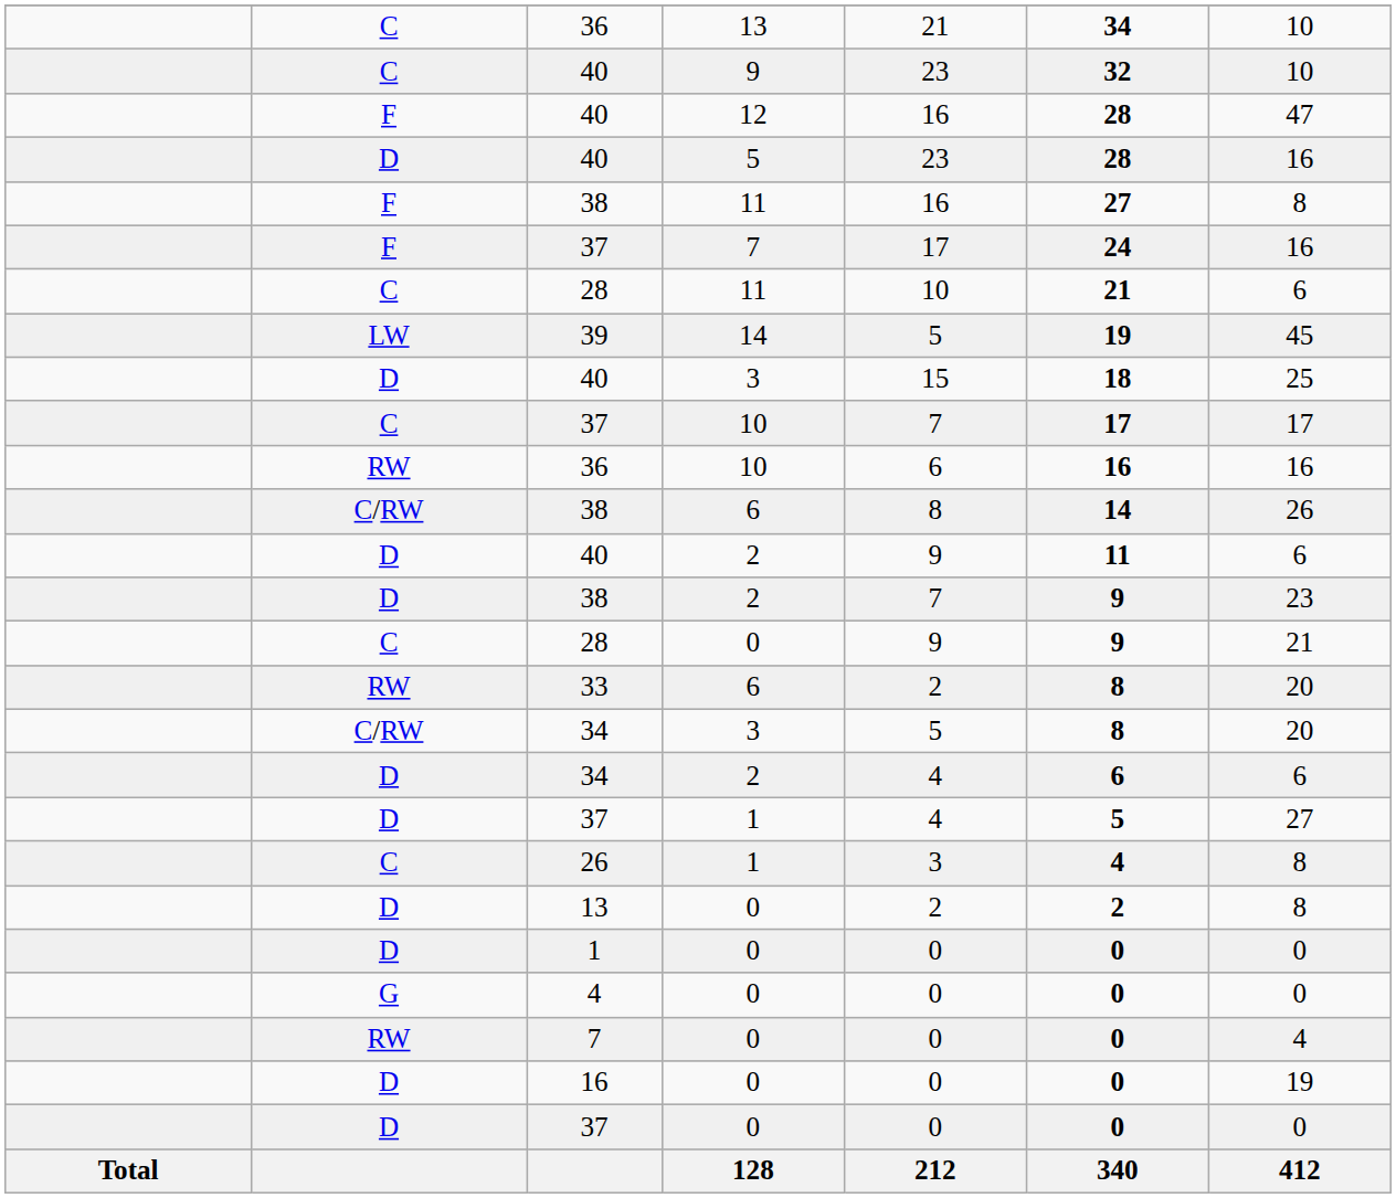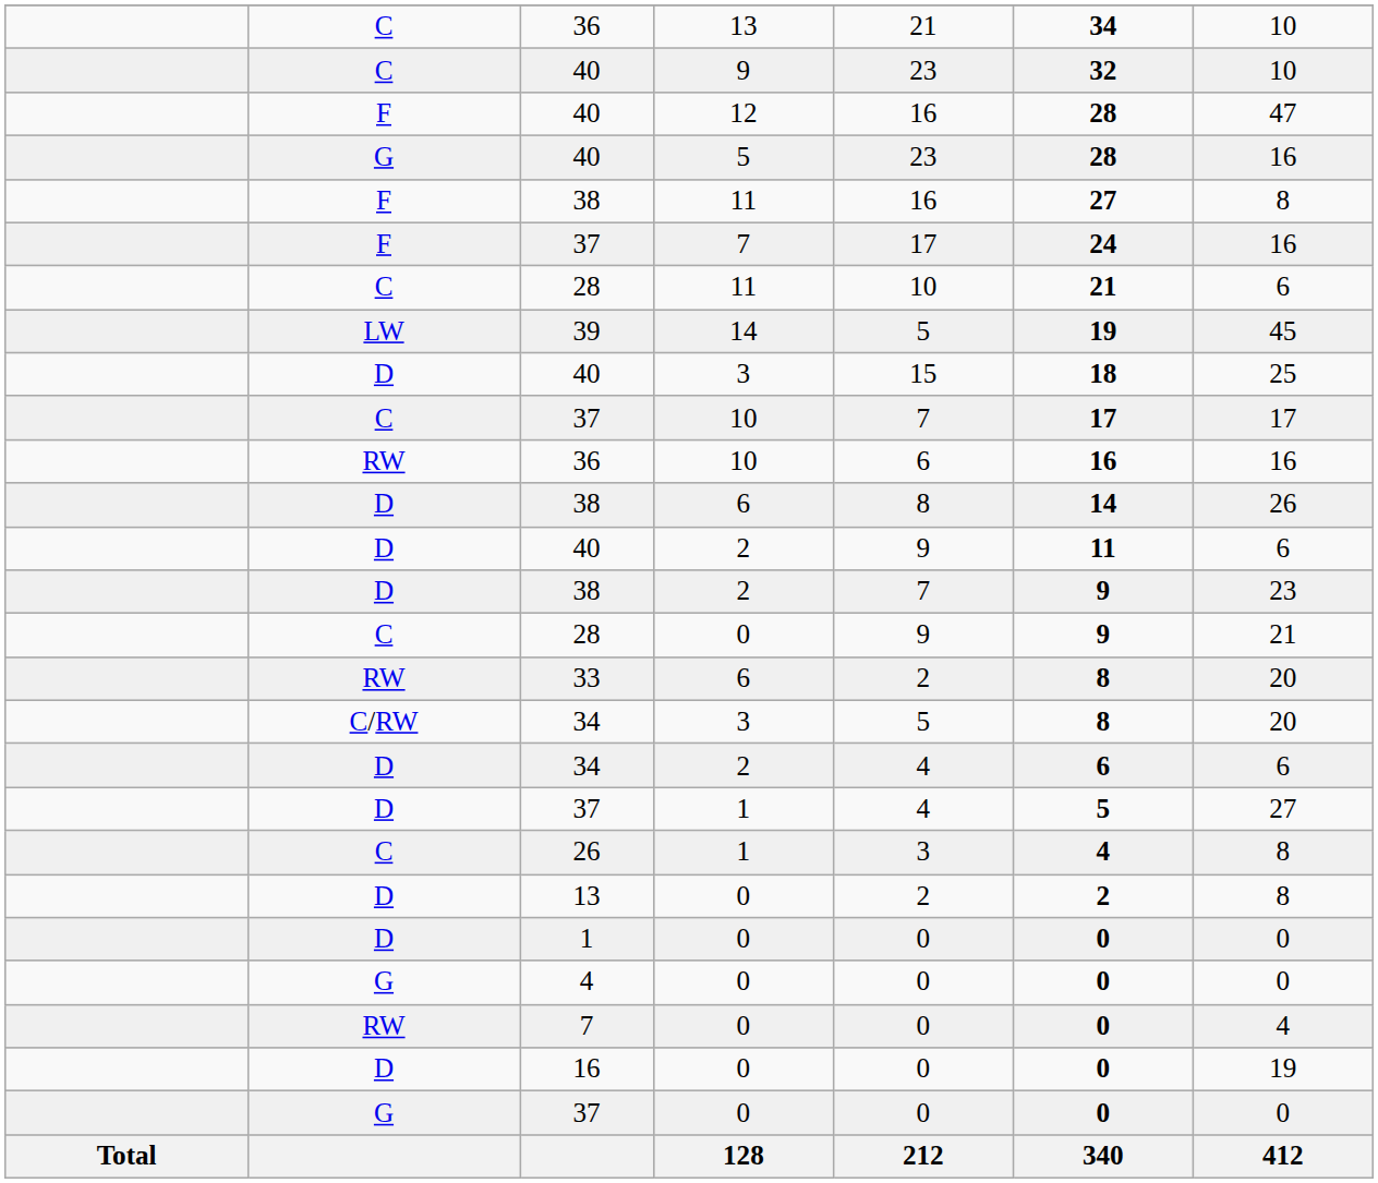40 / 5 | column 2: D -> G
38 / 6 | column 2: C/RW -> D
37 / 0 | column 2: D -> G
